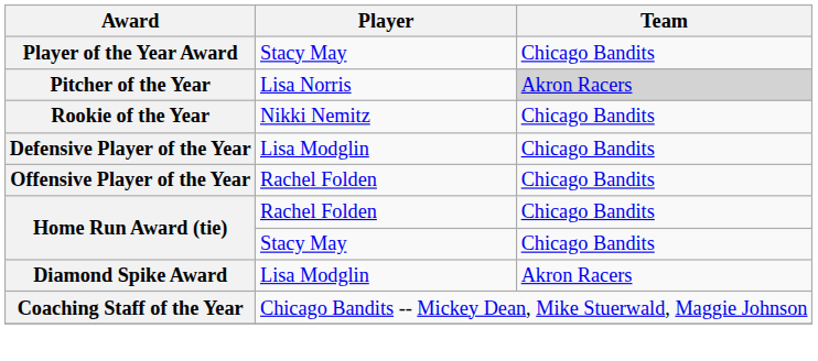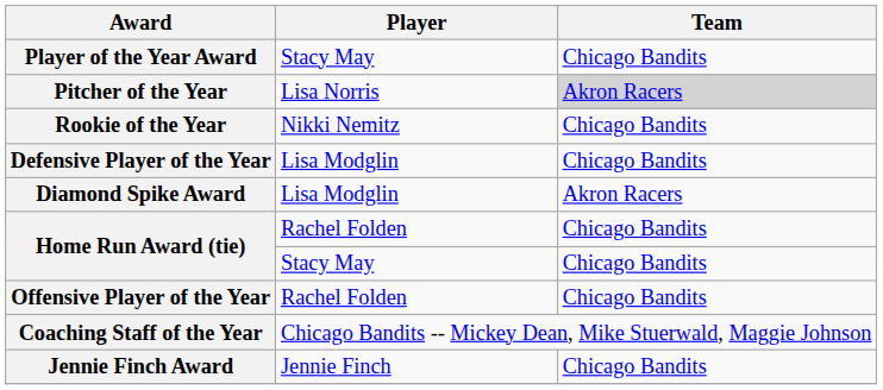rows swapped: Offensive Player of the Year <-> Diamond Spike Award
+ row: Jennie Finch Award | Jennie Finch | Chicago Bandits
